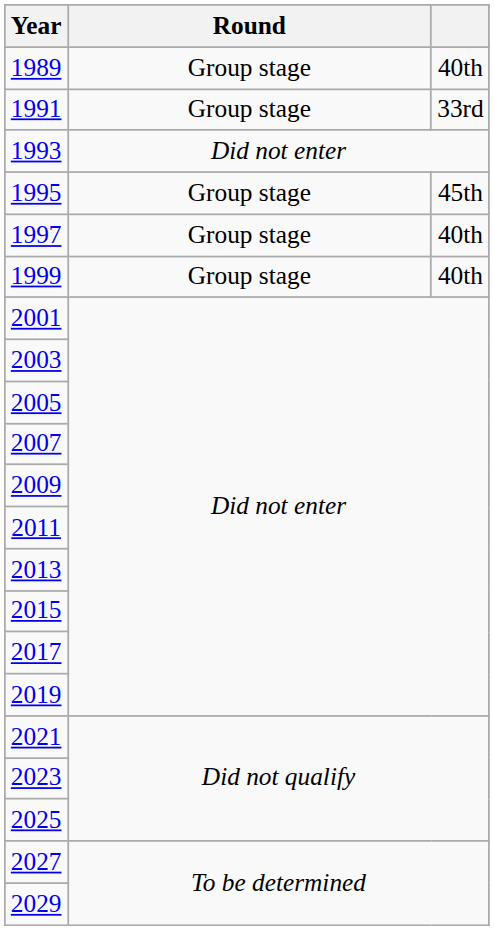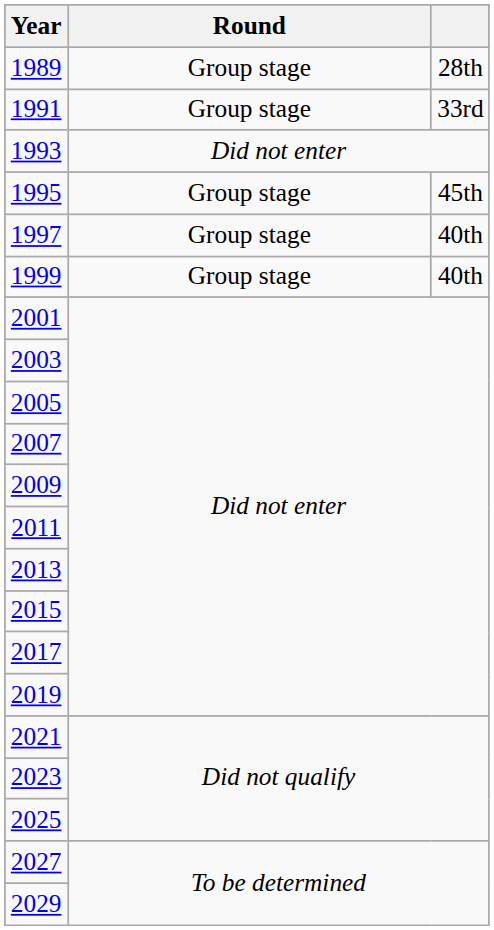1989 | column 3: 40th -> 28th
